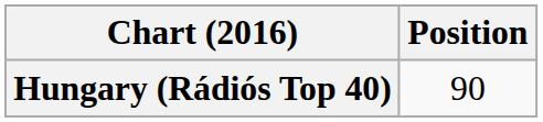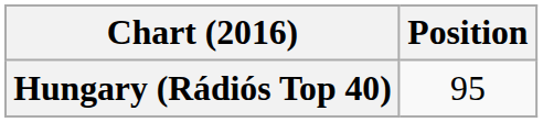Hungary (Rádiós Top 40) | Position: 90 -> 95
